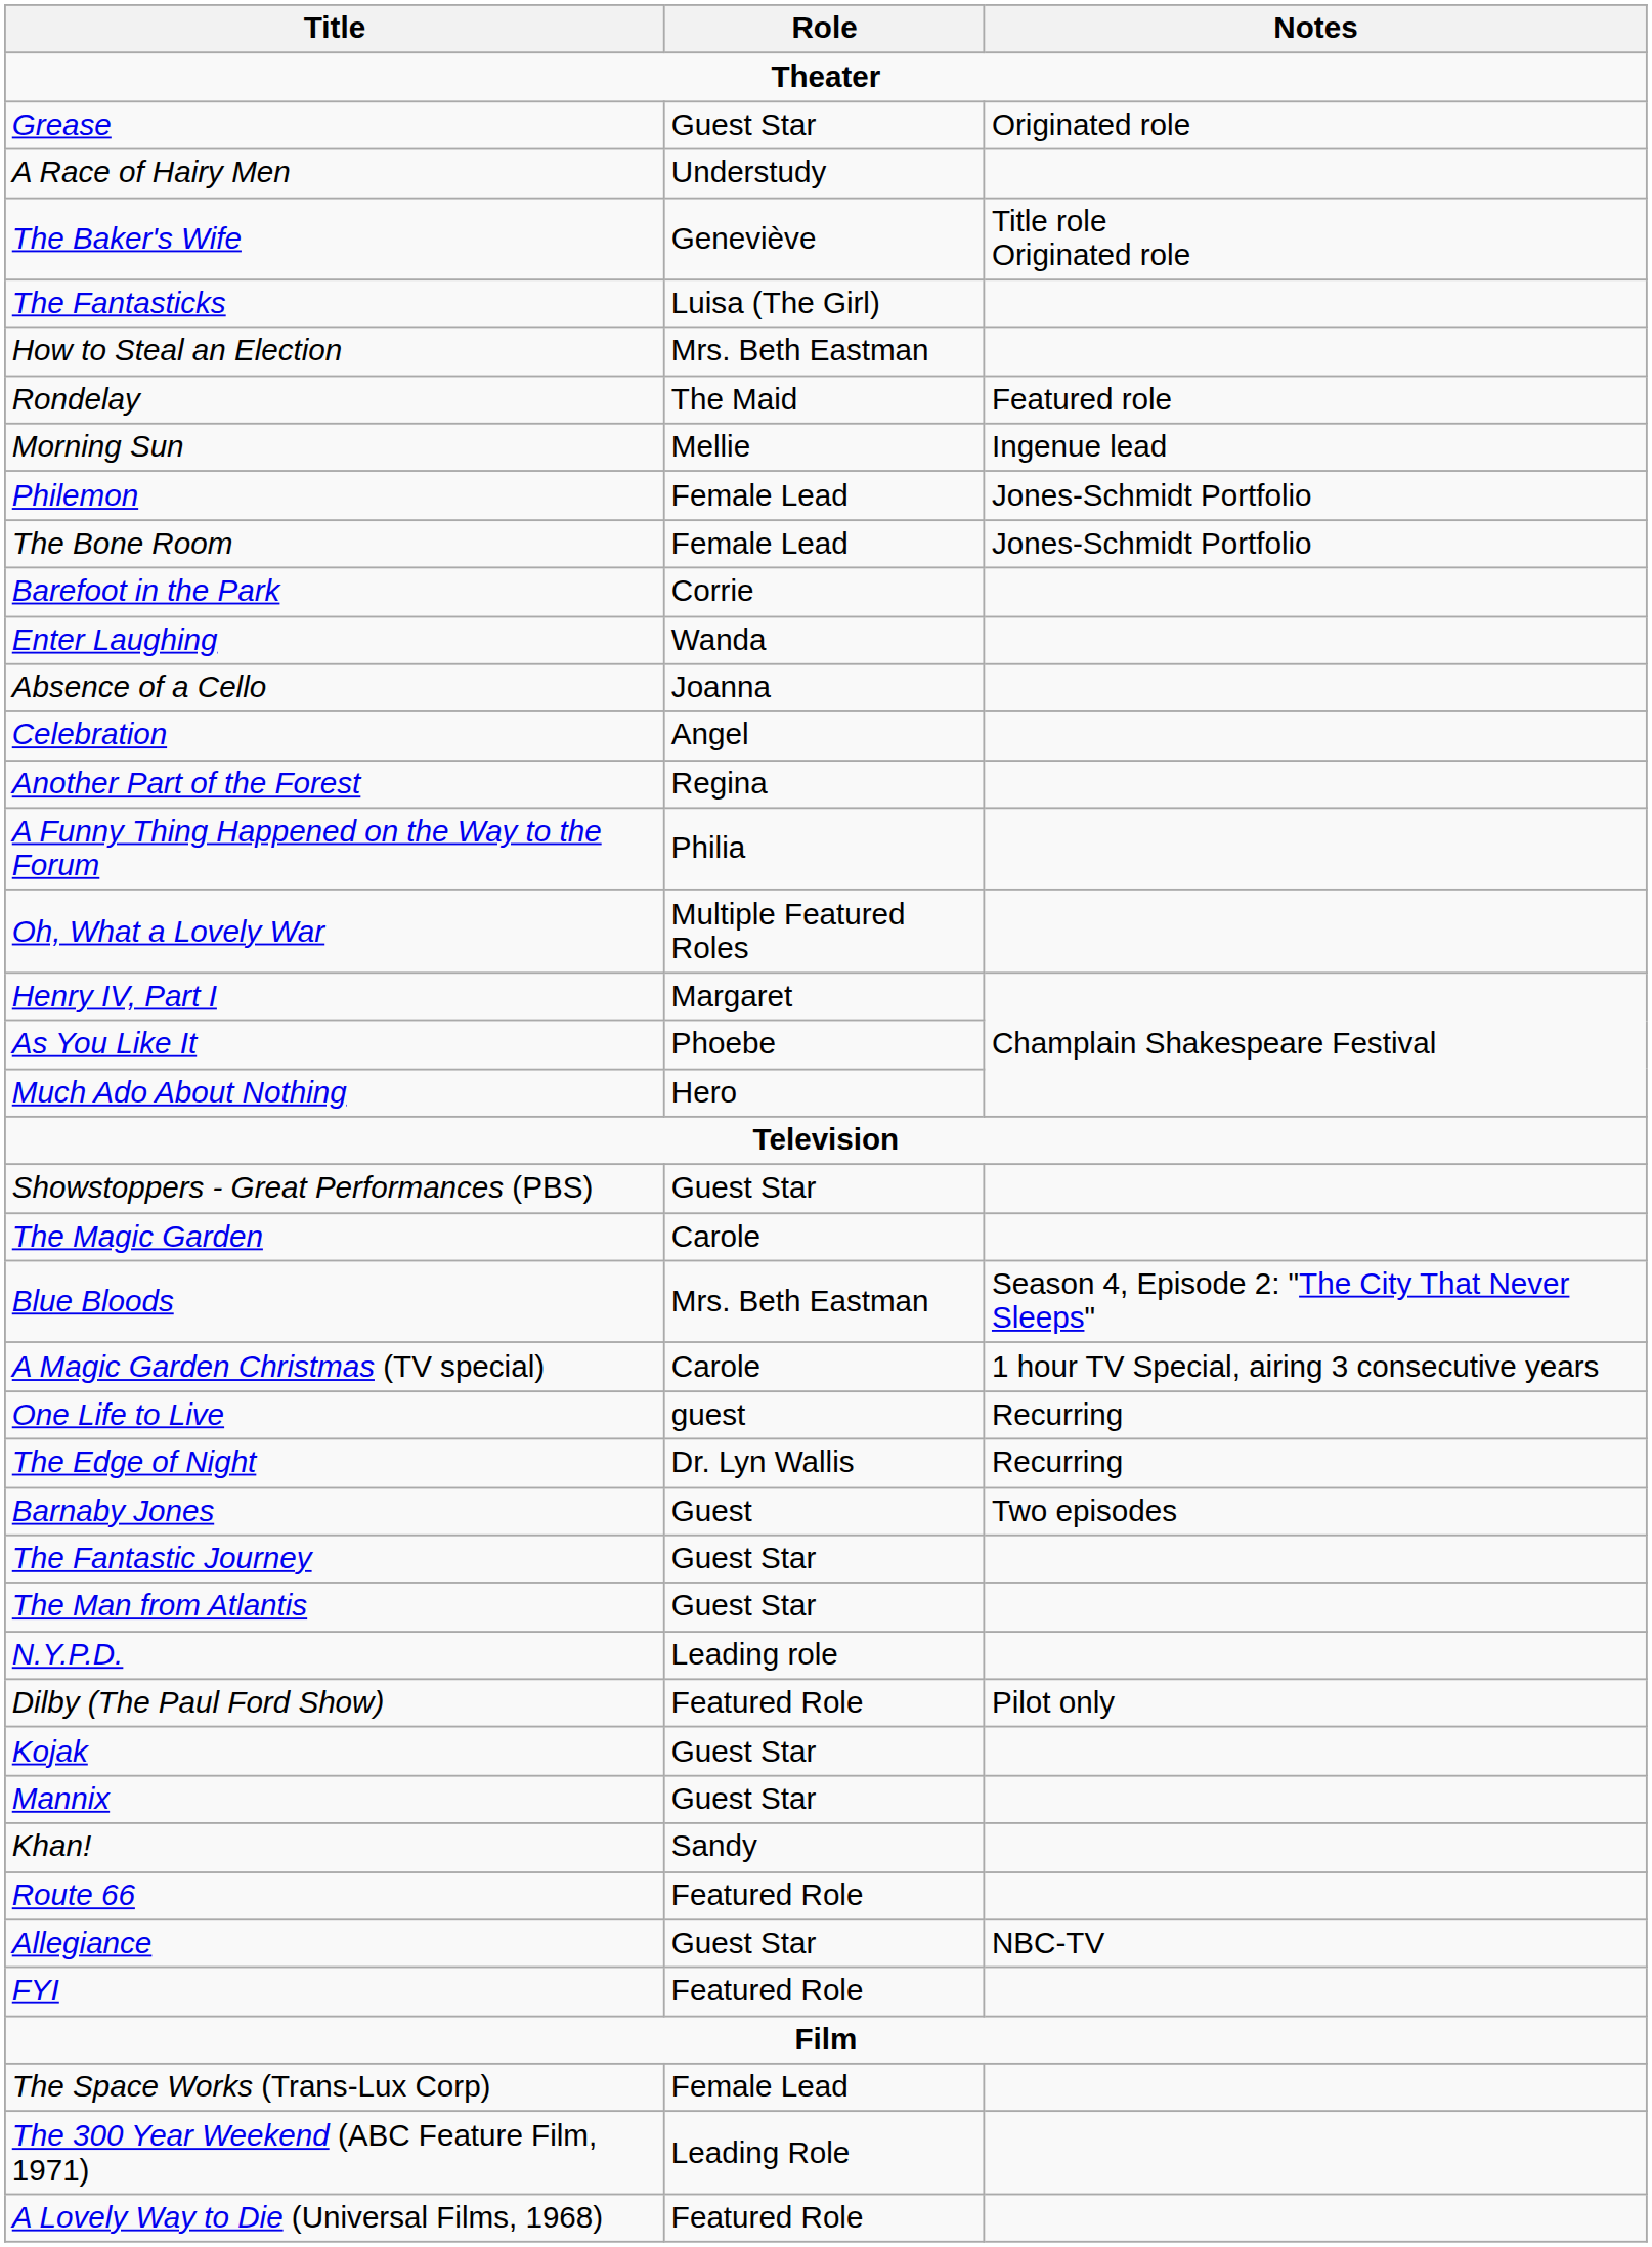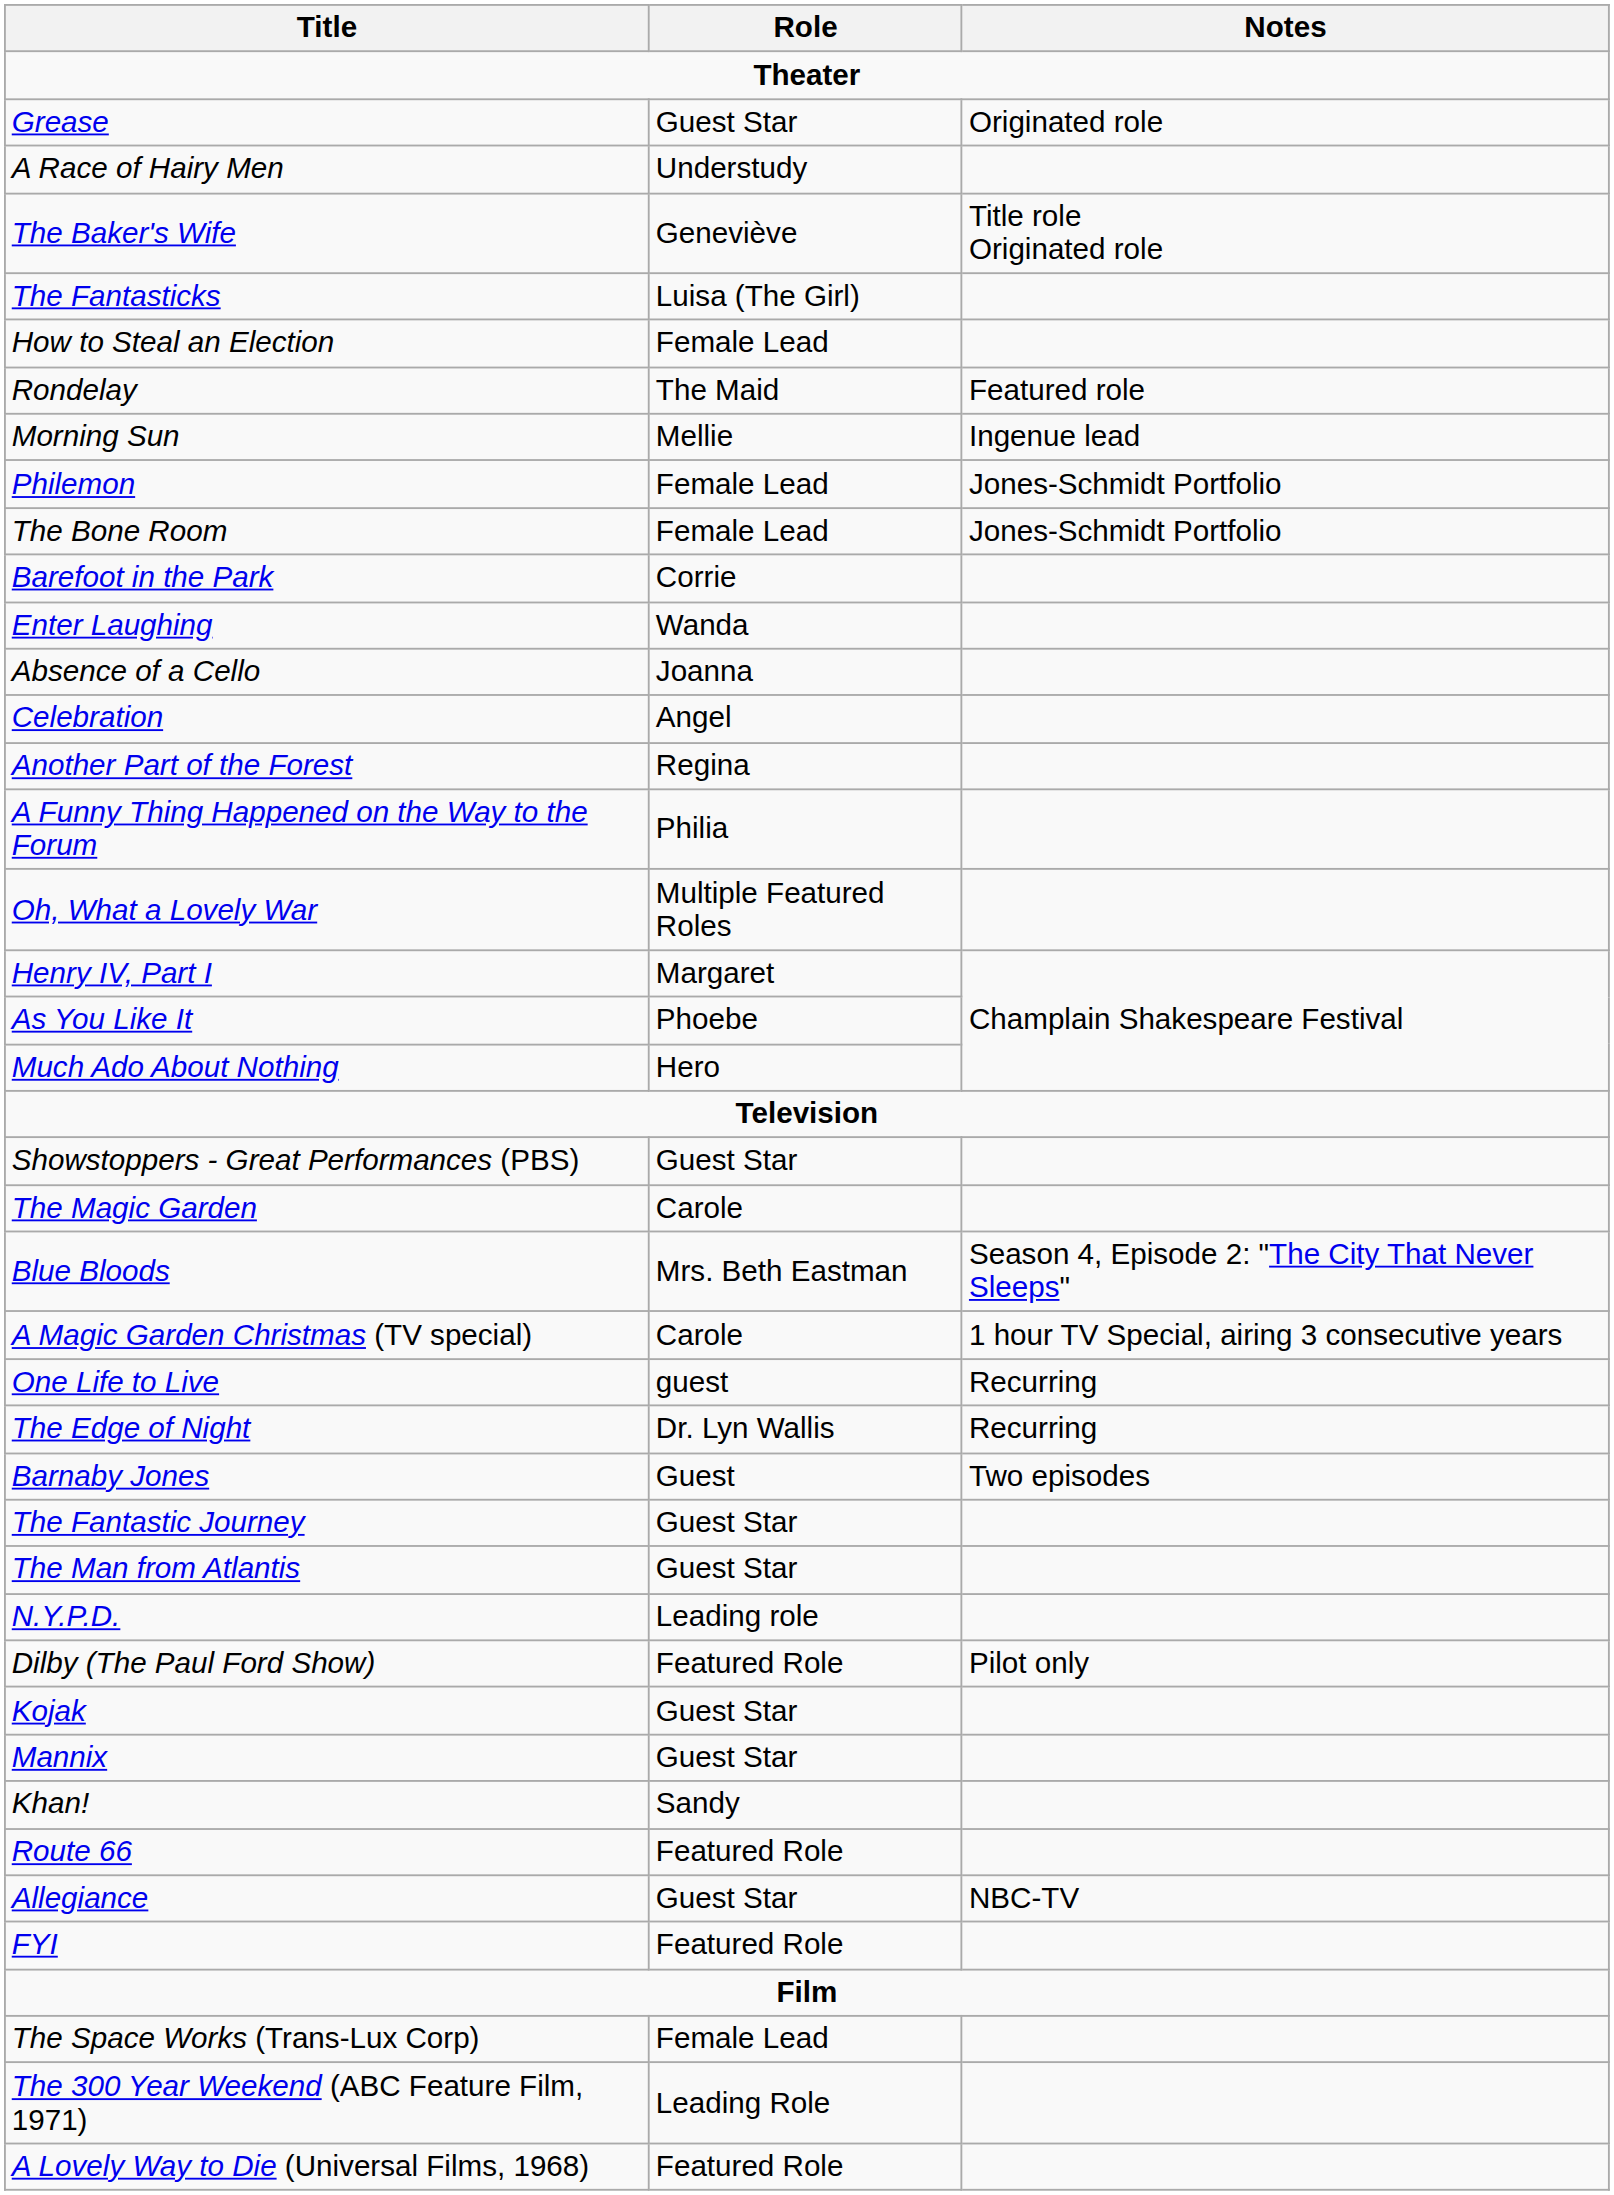How to Steal an Election | Role: Mrs. Beth Eastman -> Female Lead
